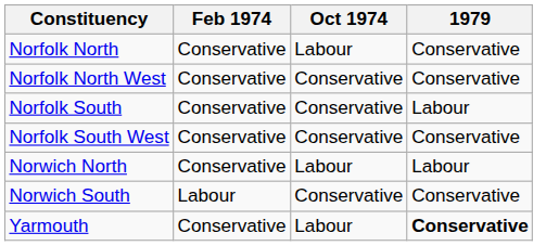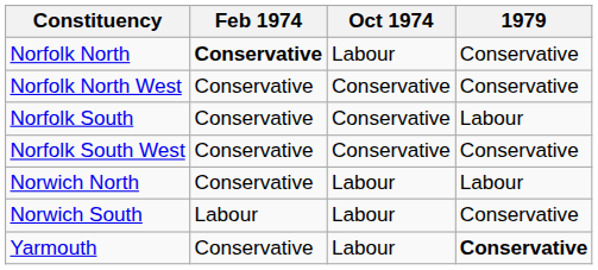Norfolk North | Feb 1974: normal -> bold
Norwich South | Oct 1974: Conservative -> Labour
